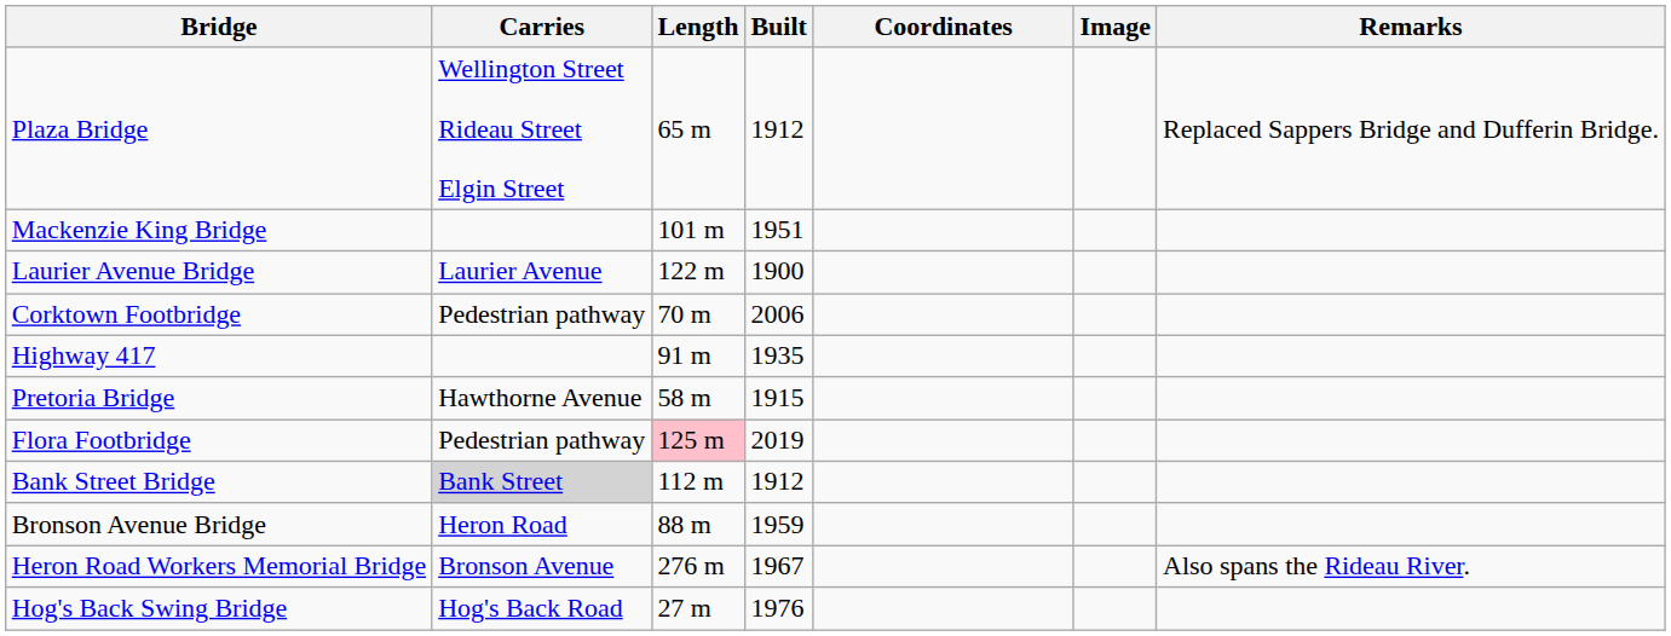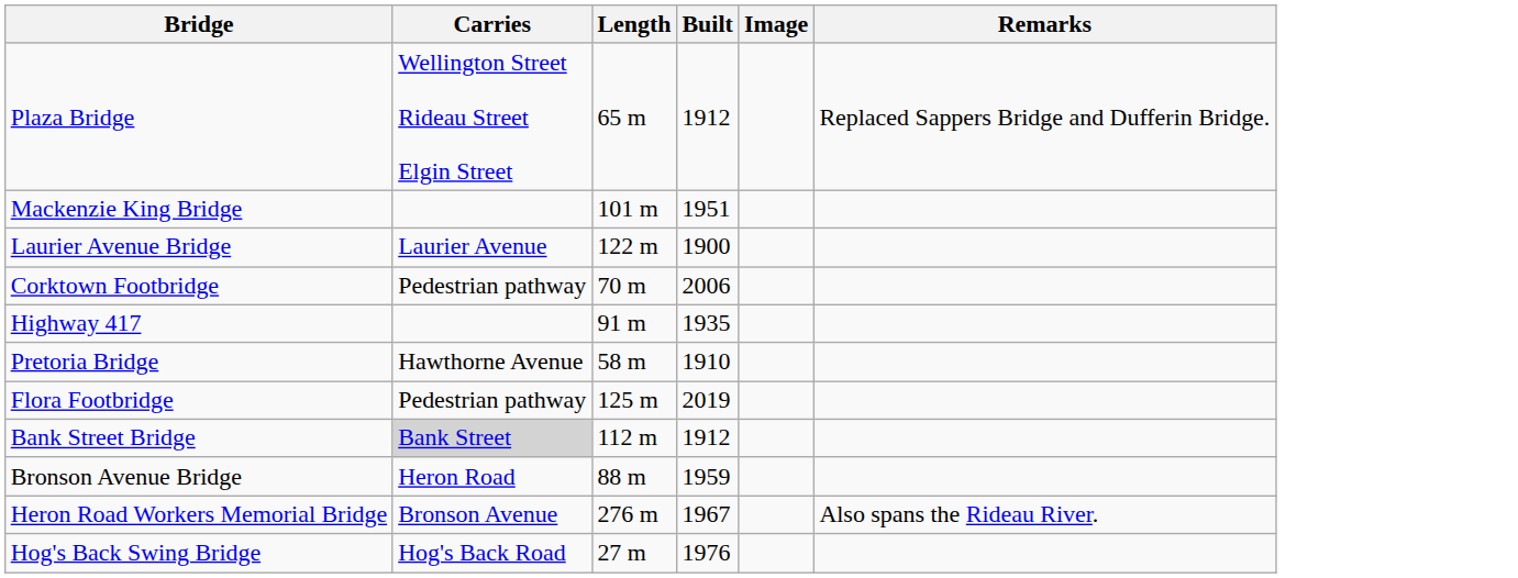- column: Coordinates
Pretoria Bridge | Built: 1915 -> 1910
Flora Footbridge | Length: pink background -> no background
